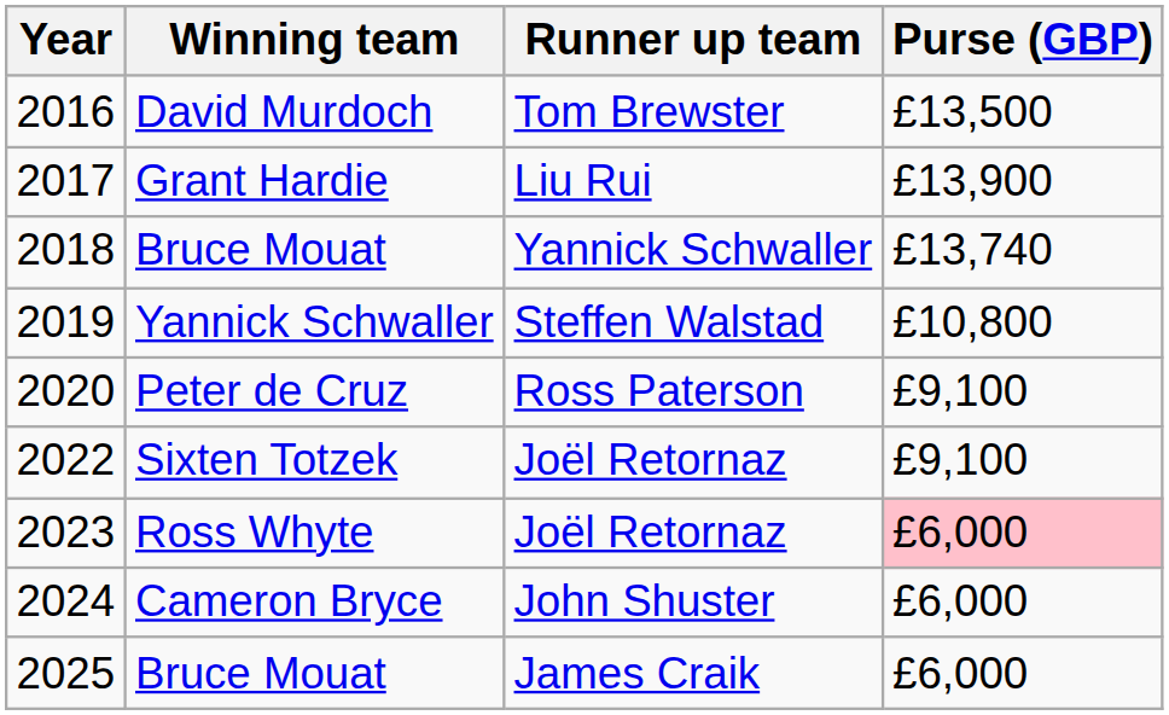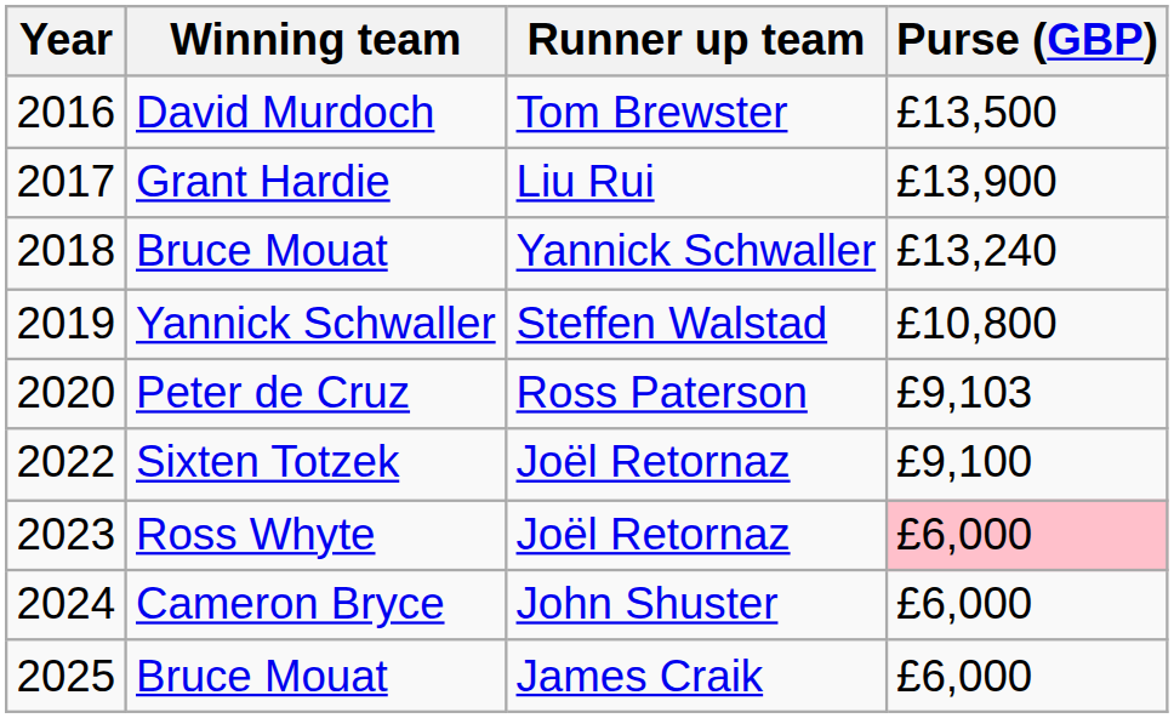2018 | Purse (GBP): £13,740 -> £13,240
2020 | Purse (GBP): £9,100 -> £9,103
